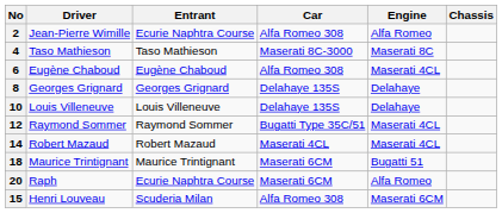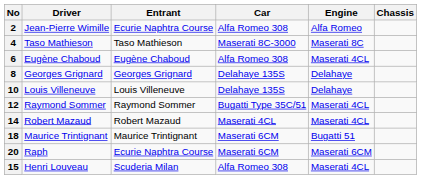20 | Engine: Alfa Romeo -> Maserati 6CM
15 | Engine: Maserati 6CM -> Maserati 4CL
